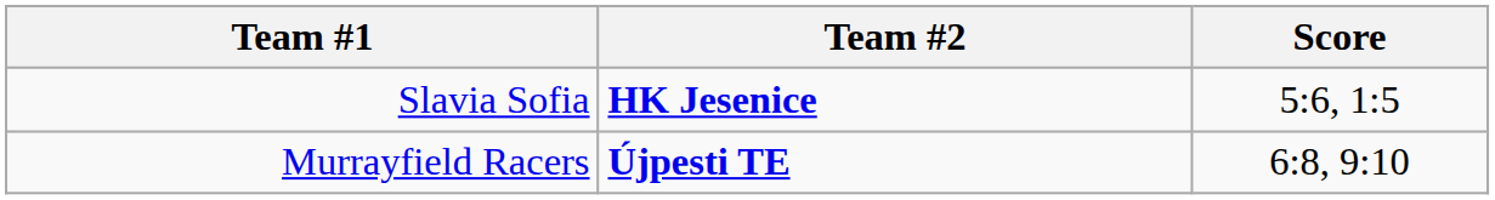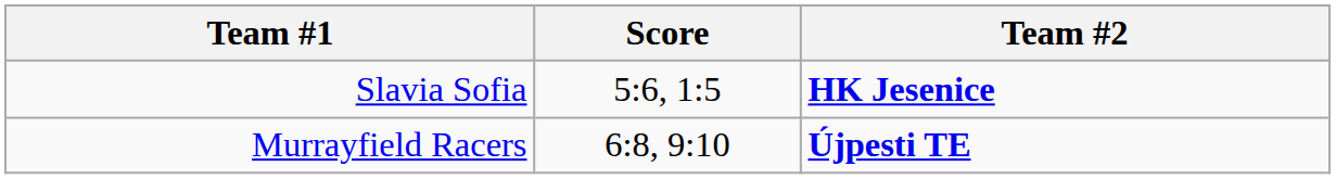columns swapped: Score <-> Team #2
